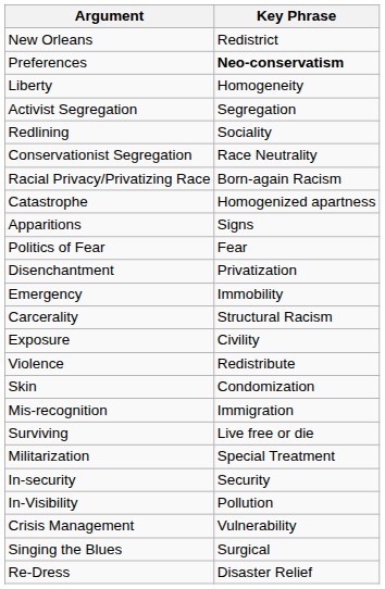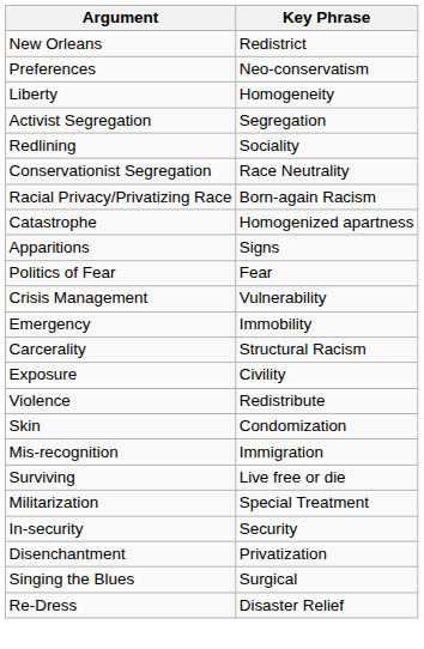Preferences | Key Phrase: bold -> normal
rows swapped: Crisis Management <-> Disenchantment
- row: In-Visibility | Pollution
